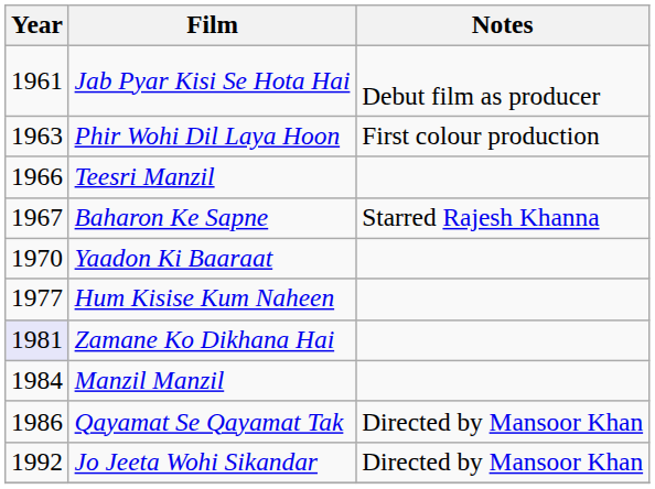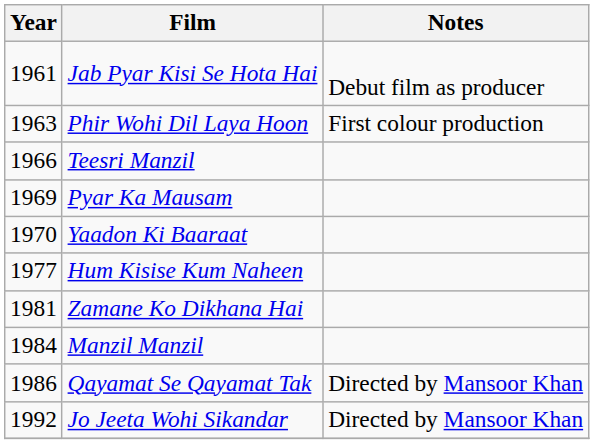- row: 1967 | Baharon Ke Sapne | Starred Rajesh Khanna
+ row: 1969 | Pyar Ka Mausam
Zamane Ko Dikhana Hai | Year: lavender background -> no background
